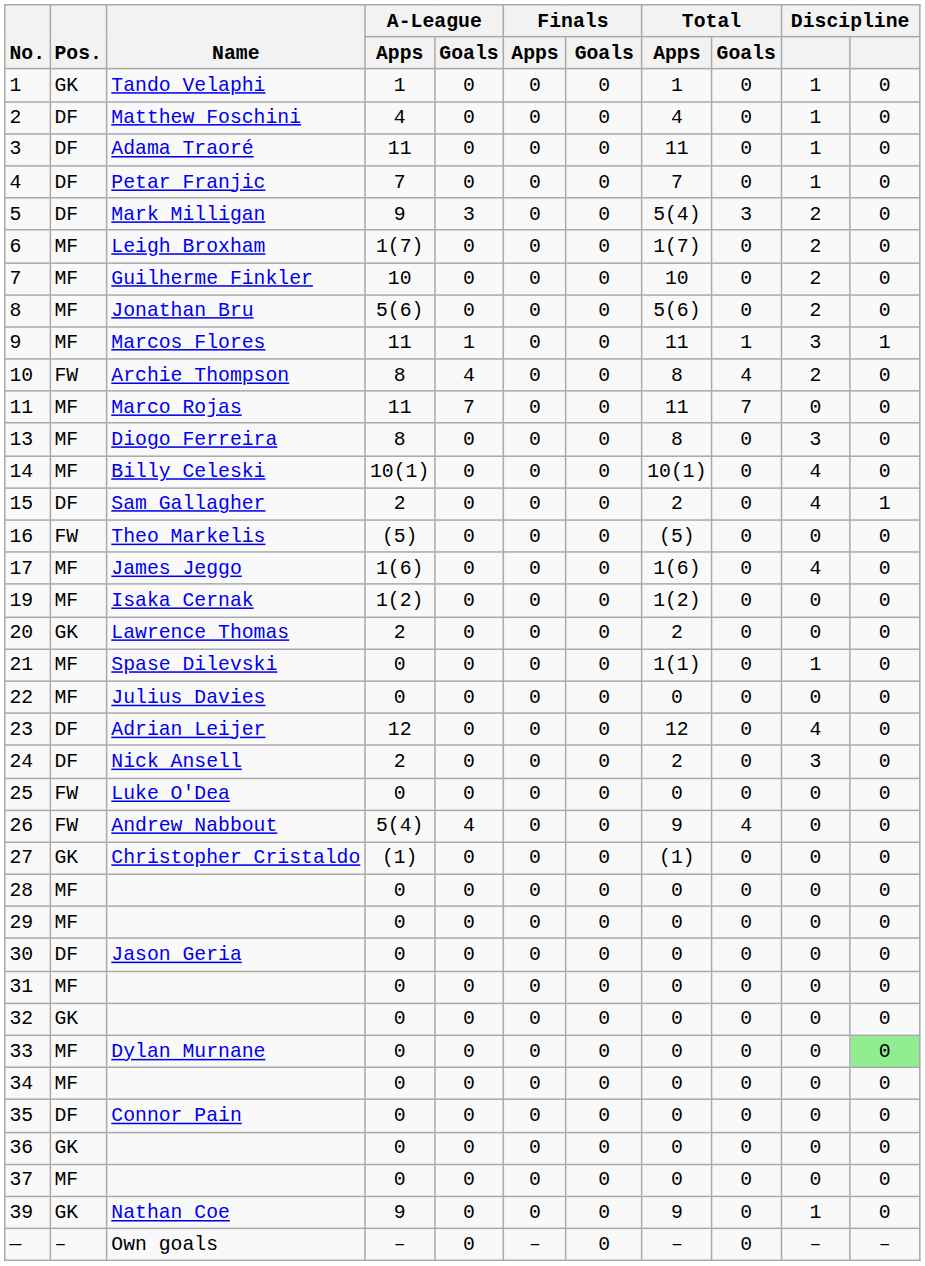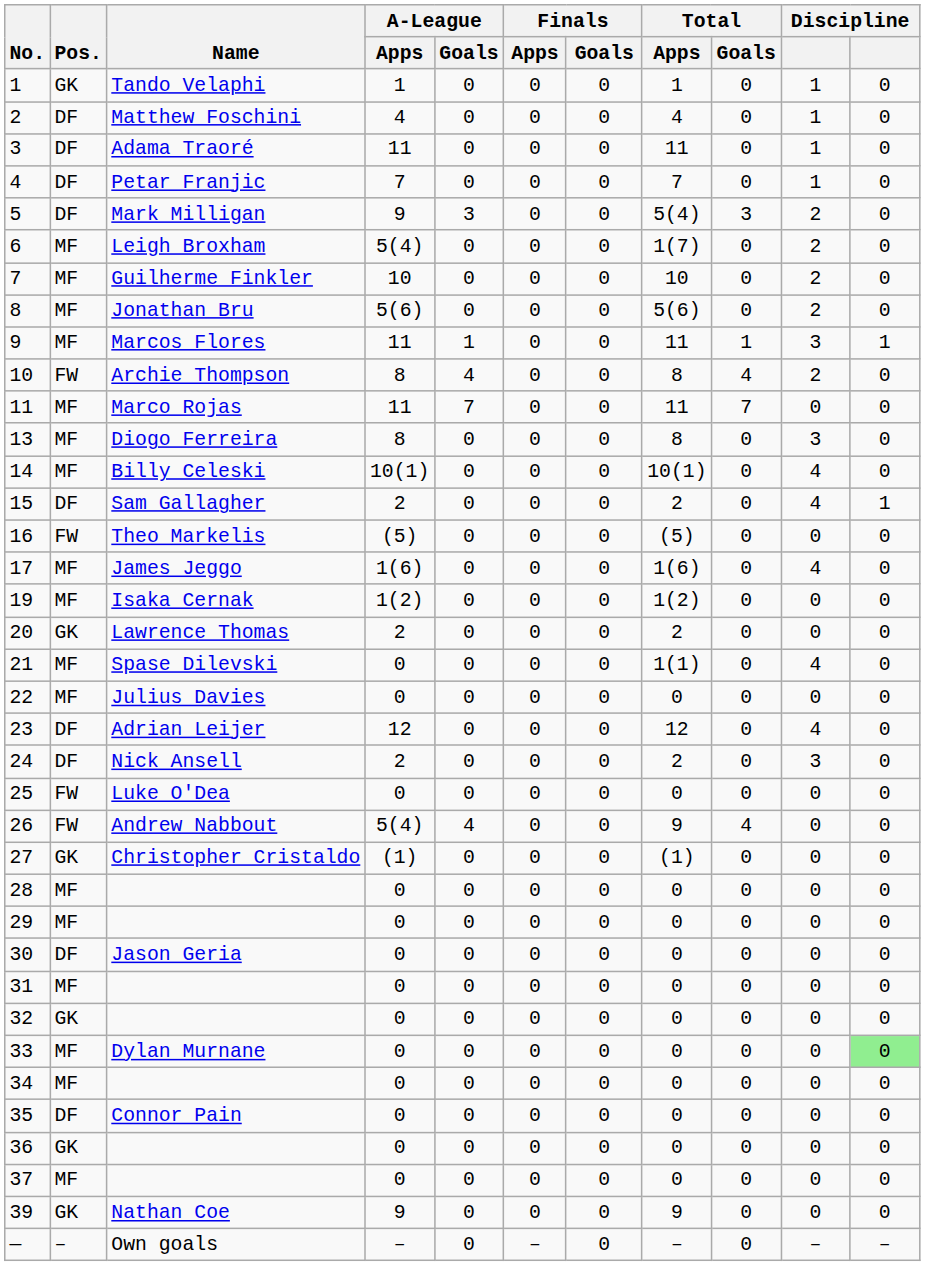6 | A-League / Apps: 1(7) -> 5(4)
21 | column 10: 1 -> 4
39 | column 10: 1 -> 0
